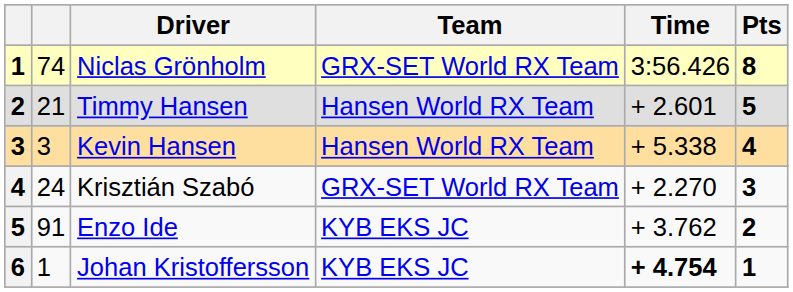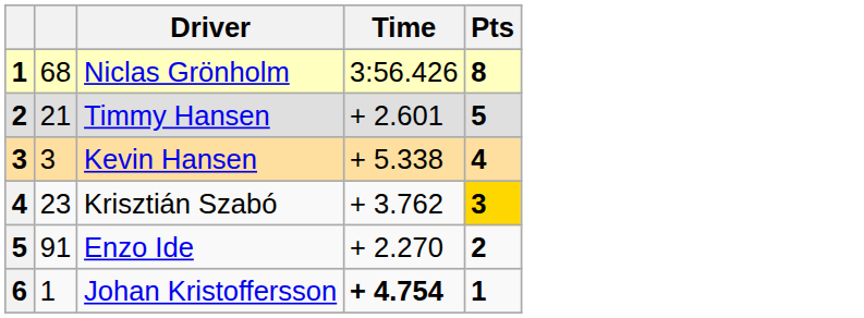- column: Team | GRX-SET World RX Team | Hansen World RX Team | Hansen World RX Team | GRX-SET World RX Team | KYB EKS JC | KYB EKS JC
Niclas Grönholm | column 2: 74 -> 68
Krisztián Szabó | column 2: 24 -> 23
Krisztián Szabó | Time: + 2.270 -> + 3.762
Krisztián Szabó | Pts: no background -> gold background
Enzo Ide | Time: + 3.762 -> + 2.270
